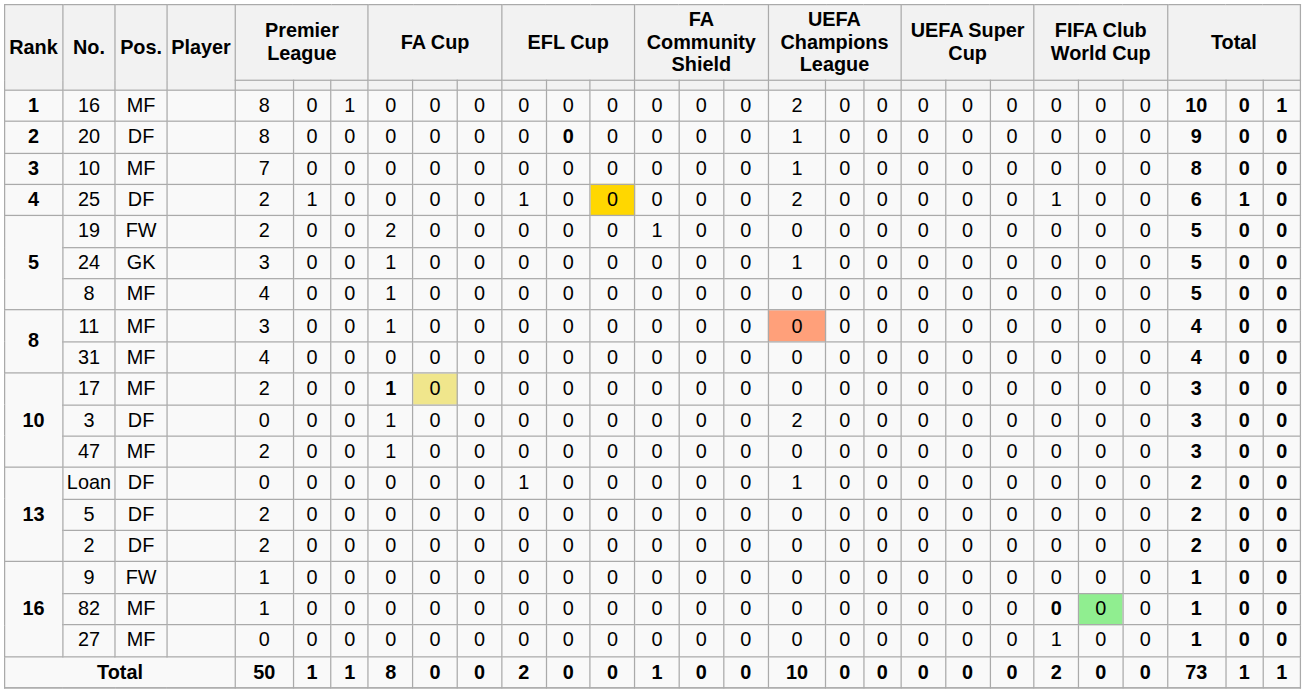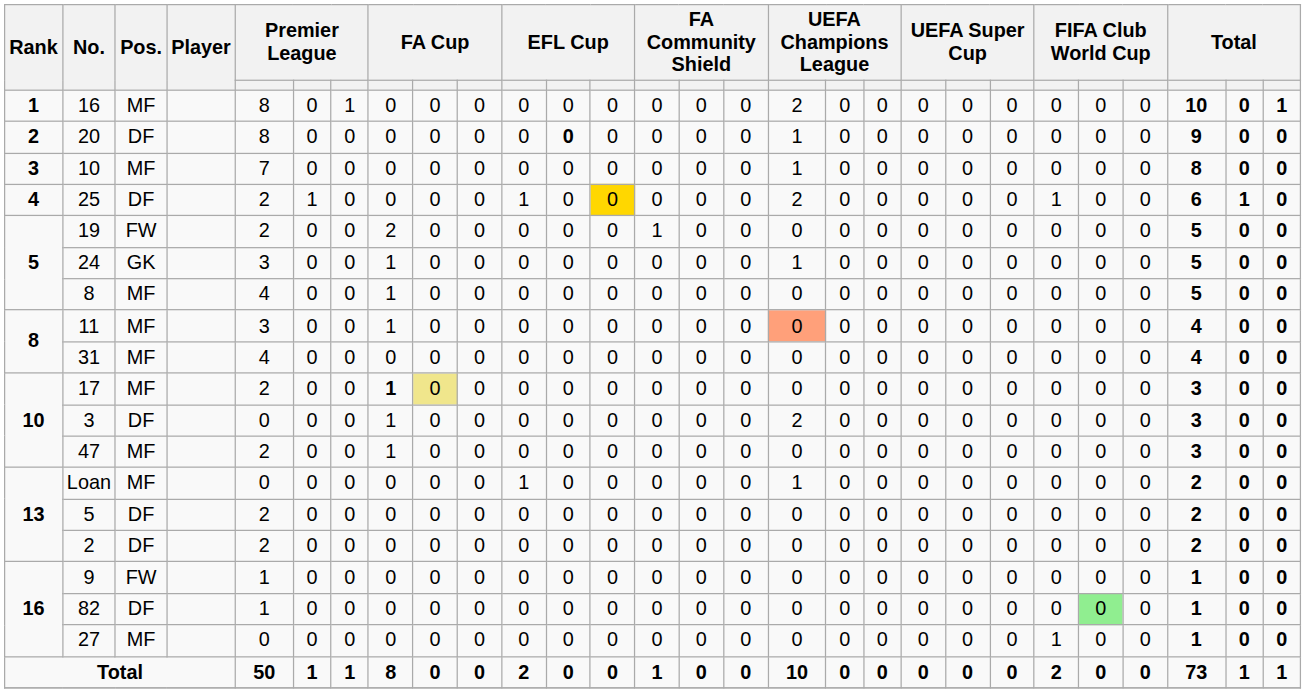Loan | Pos.: DF -> MF
82 | Pos.: MF -> DF
82 | column 23: bold -> normal
